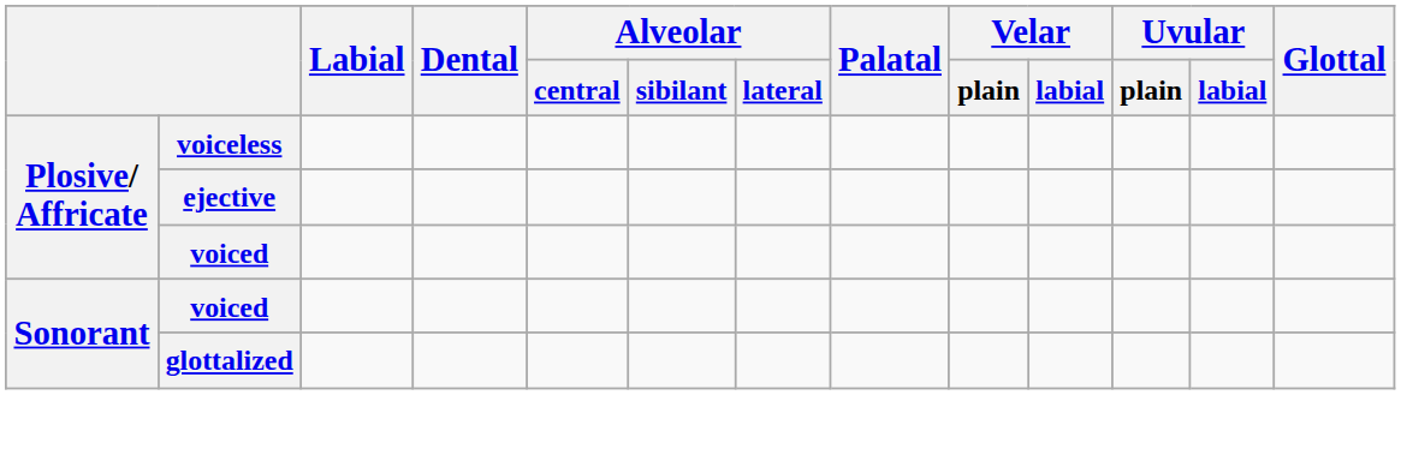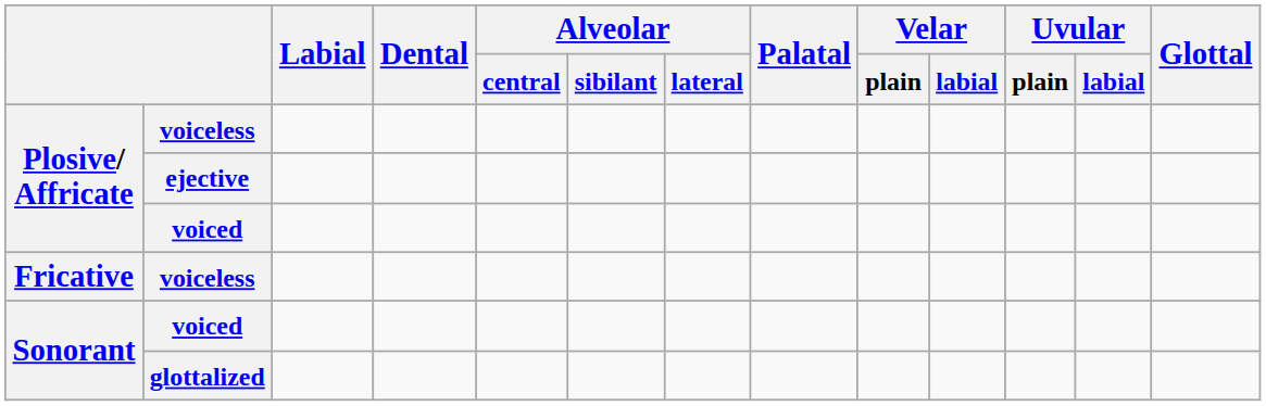+ row: Fricative | voiceless
